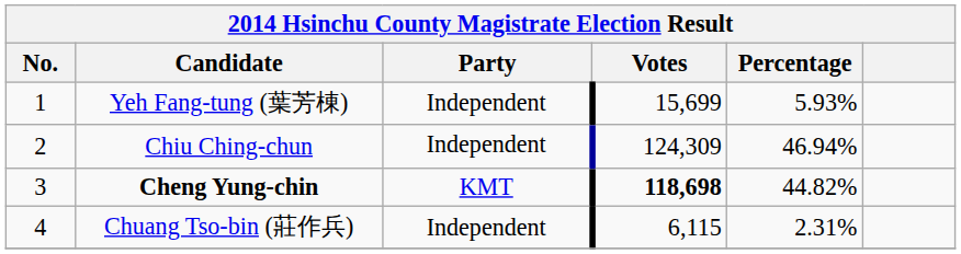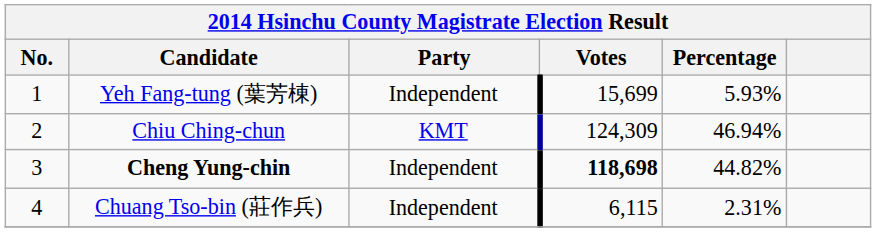Chiu Ching-chun | Party: Independent -> KMT
Cheng Yung-chin | Party: KMT -> Independent
